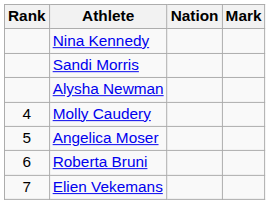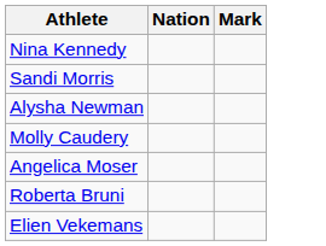- column: Rank | 4 | 5 | 6 | 7
